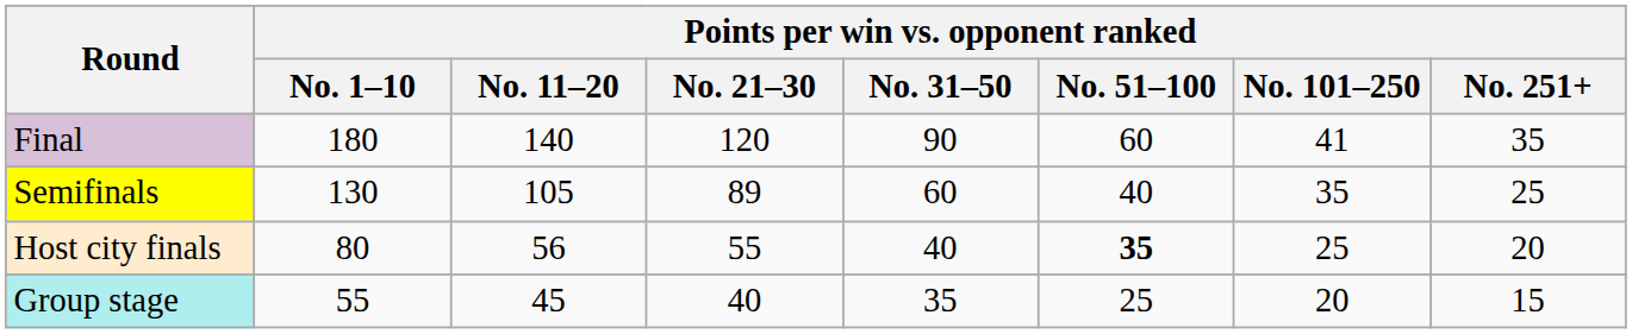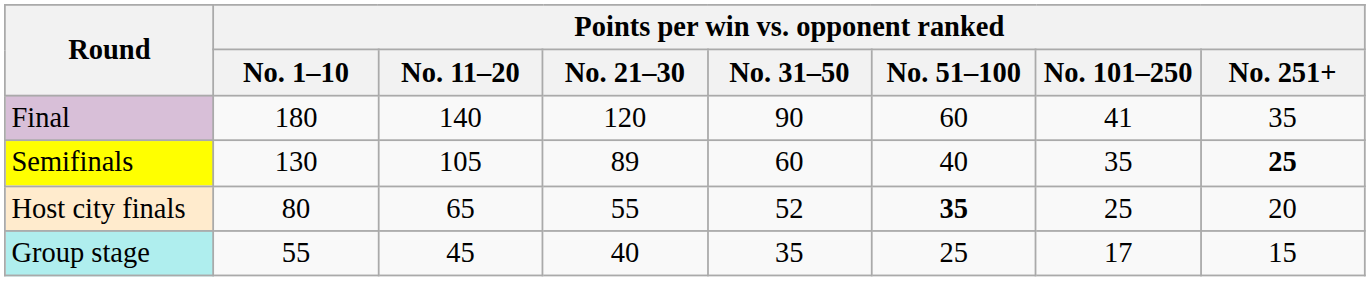Semifinals | Points per win vs. opponent ranked / No. 251+: normal -> bold
Host city finals | Points per win vs. opponent ranked / No. 11–20: 56 -> 65
Host city finals | Points per win vs. opponent ranked / No. 31–50: 40 -> 52
Group stage | Points per win vs. opponent ranked / No. 101–250: 20 -> 17
